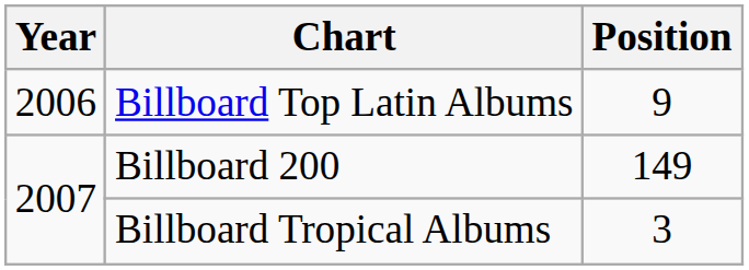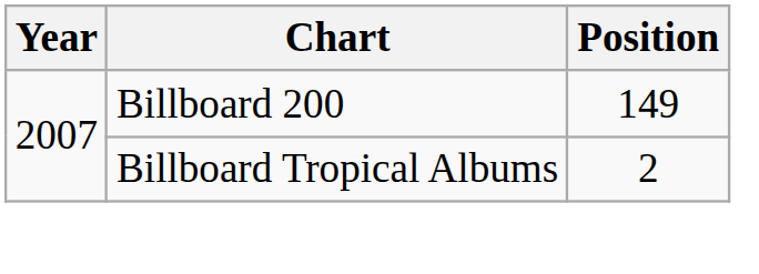- row: 2006 | Billboard Top Latin Albums | 9
Billboard Tropical Albums | Position: 3 -> 2
